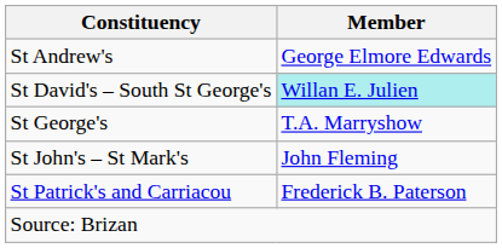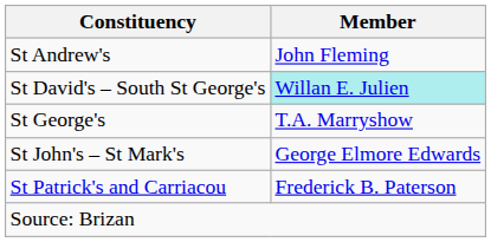St Andrew's | Member: George Elmore Edwards -> John Fleming
St John's – St Mark's | Member: John Fleming -> George Elmore Edwards
